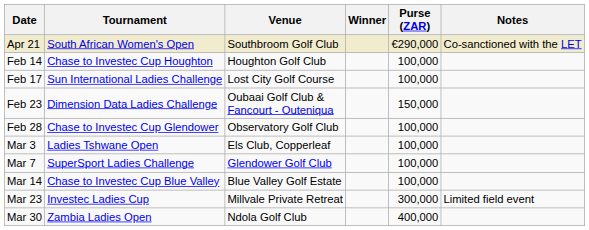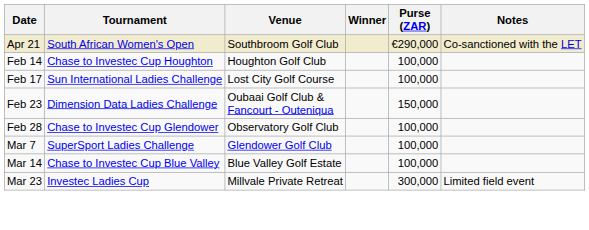- row: Mar 3 | Ladies Tshwane Open | Els Club, Copperleaf | 100,000
- row: Mar 30 | Zambia Ladies Open | Ndola Golf Club | 400,000
